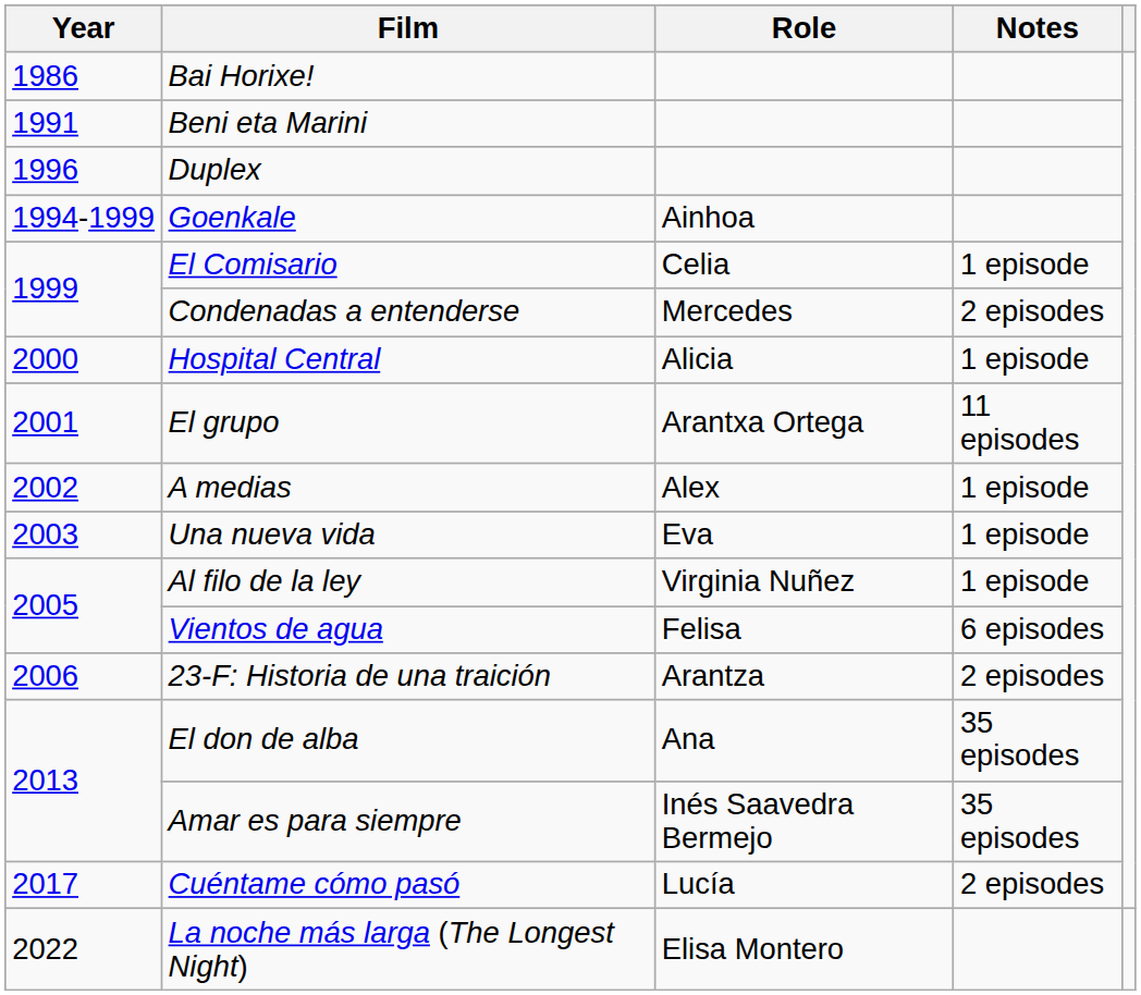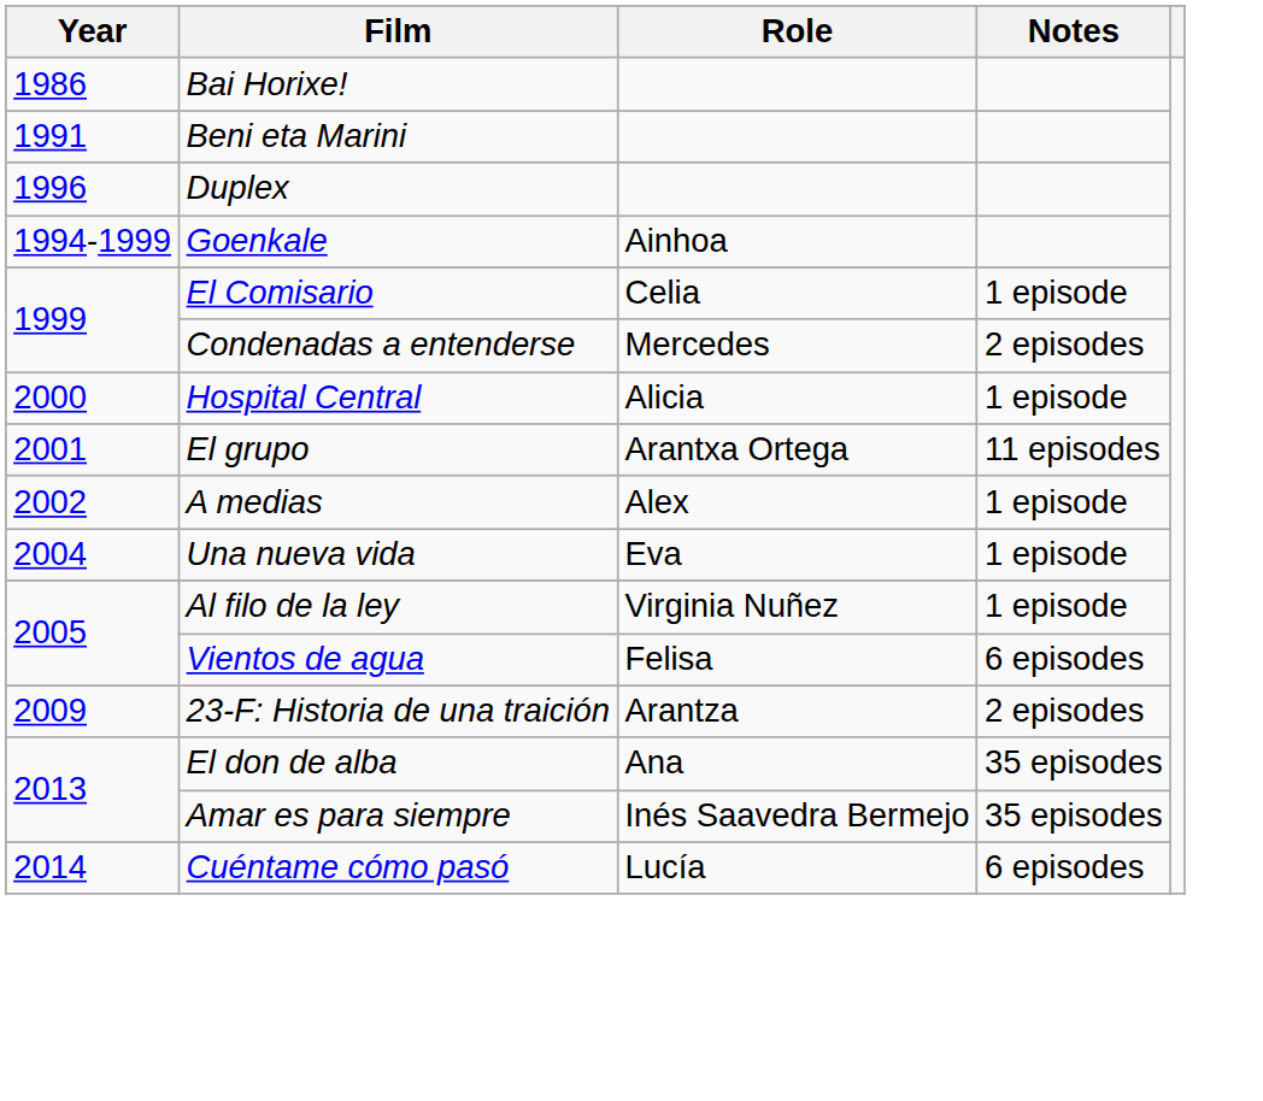Una nueva vida | Year: 2003 -> 2004
23-F: Historia de una traición | Year: 2006 -> 2009
Cuéntame cómo pasó | Year: 2017 -> 2014
Cuéntame cómo pasó | Notes: 2 episodes -> 6 episodes
- row: 2022 | La noche más larga (The Longest Night) | Elisa Montero
